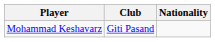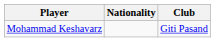columns swapped: Nationality <-> Club
